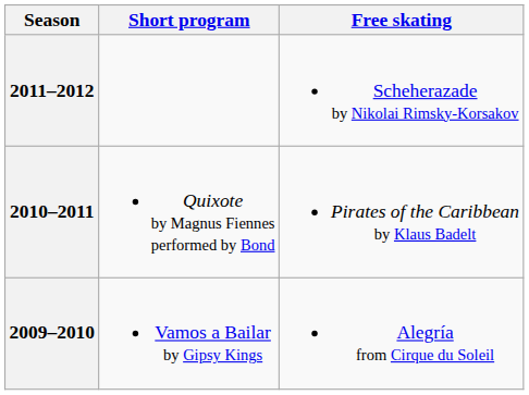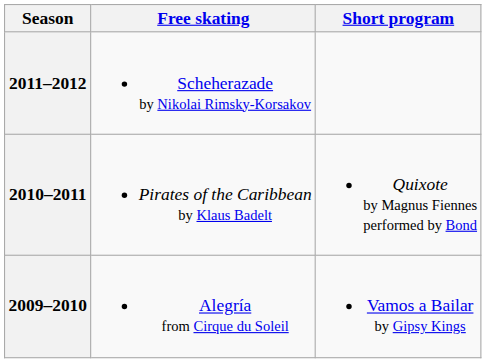columns swapped: Short program <-> Free skating
